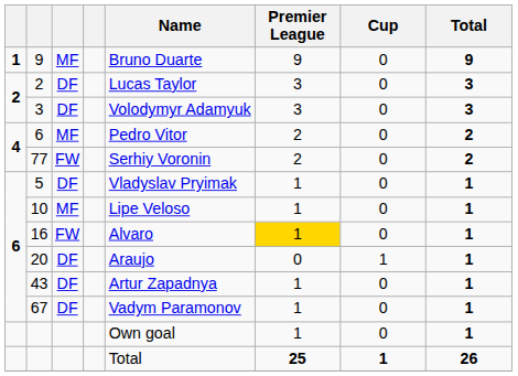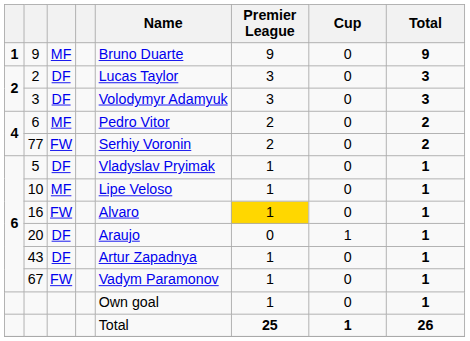67 | column 3: DF -> FW
